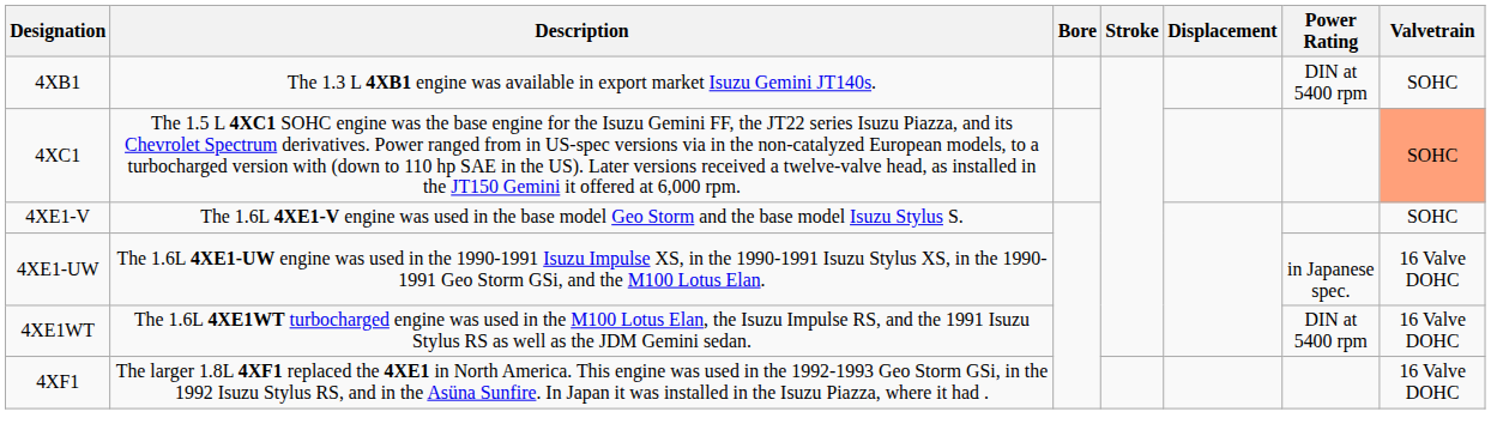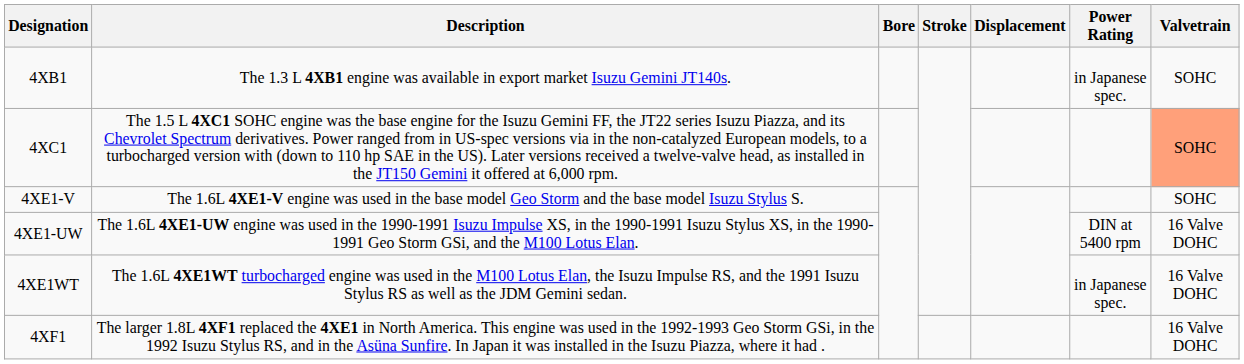4XB1 | Power Rating: DIN at 5400 rpm -> in Japanese spec.
4XE1-UW | Power Rating: in Japanese spec. -> DIN at 5400 rpm
4XE1WT | Power Rating: DIN at 5400 rpm -> in Japanese spec.
